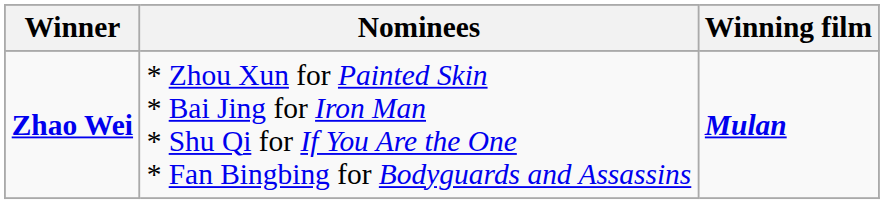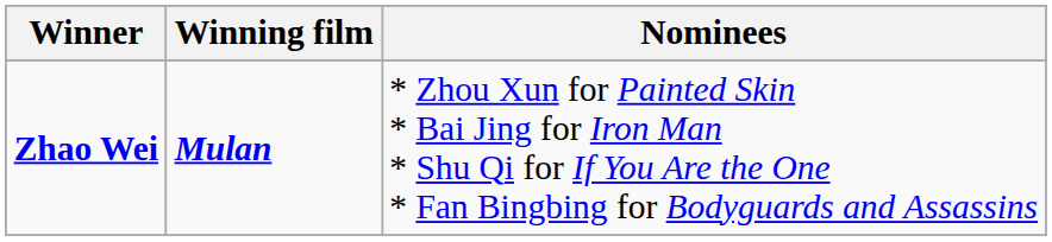columns swapped: Winning film <-> Nominees
